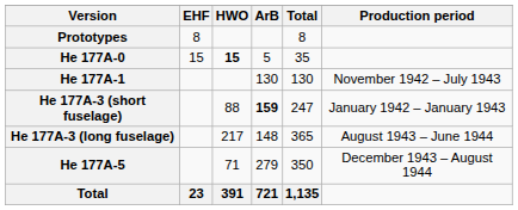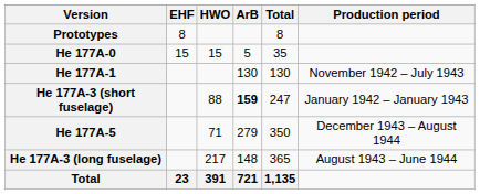He 177A-0 | HWO: bold -> normal
rows swapped: He 177A-3 (long fuselage) <-> He 177A-5
